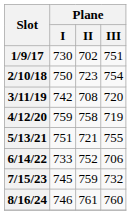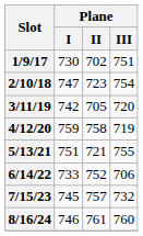2/10/18 | Plane / I: 750 -> 747
3/11/19 | Plane / II: 708 -> 705
7/15/23 | Plane / II: 759 -> 757
